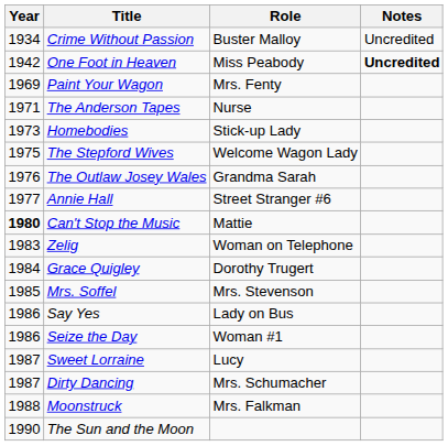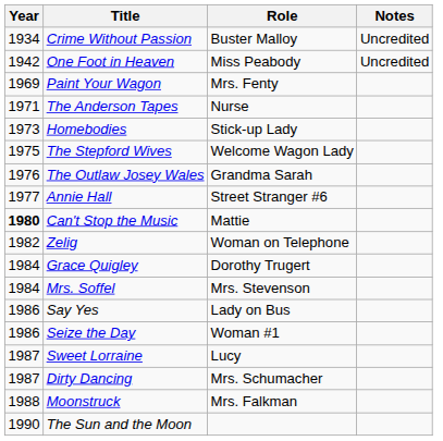One Foot in Heaven | Notes: bold -> normal
Zelig | Year: 1983 -> 1982
Mrs. Soffel | Year: 1985 -> 1984
